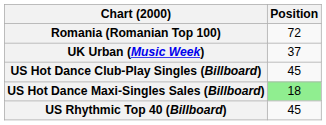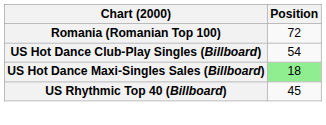- row: UK Urban (Music Week) | 37
US Hot Dance Club-Play Singles (Billboard) | Position: 45 -> 54
